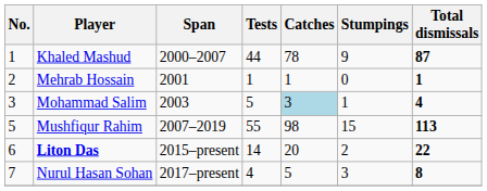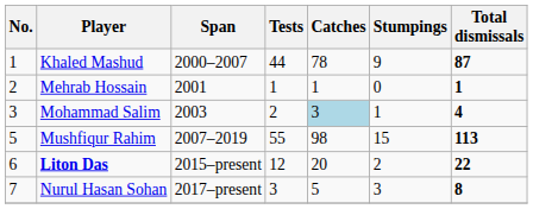Mohammad Salim | Tests: 5 -> 2
Liton Das | Tests: 14 -> 12
Nurul Hasan Sohan | Tests: 4 -> 3
